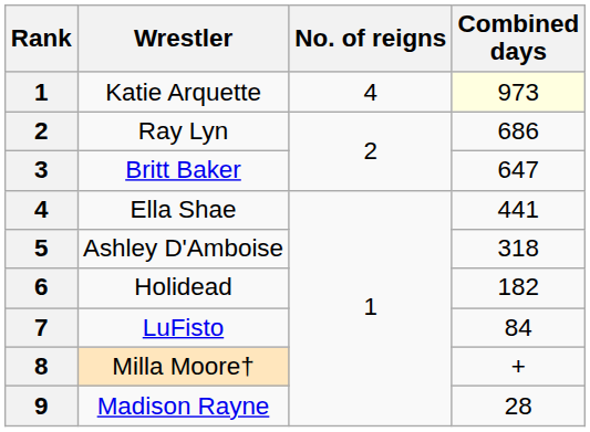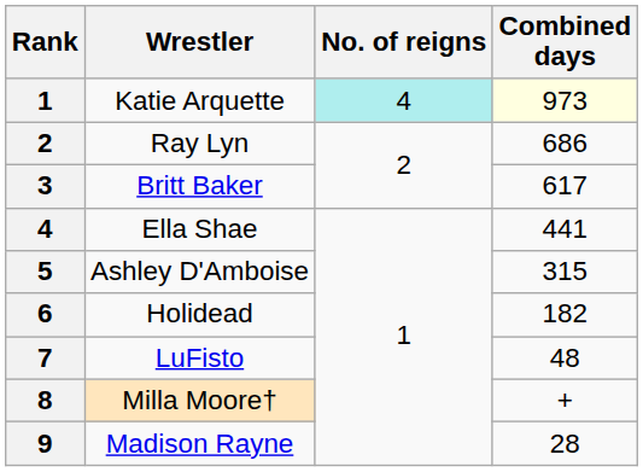Katie Arquette | No. of reigns: no background -> paleturquoise background
Britt Baker | Combined days: 647 -> 617
Ashley D'Amboise | Combined days: 318 -> 315
LuFisto | Combined days: 84 -> 48
